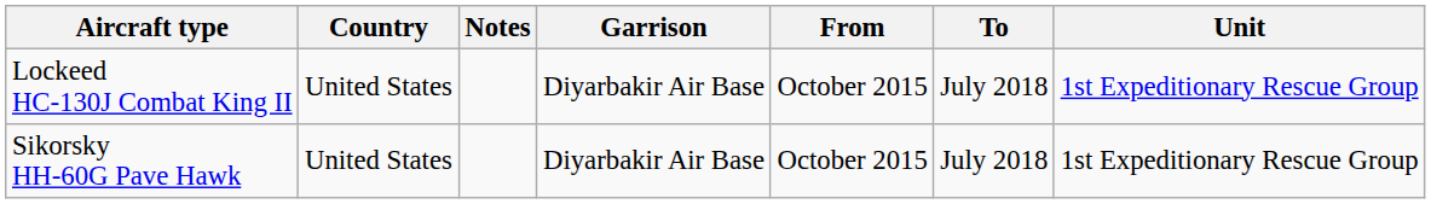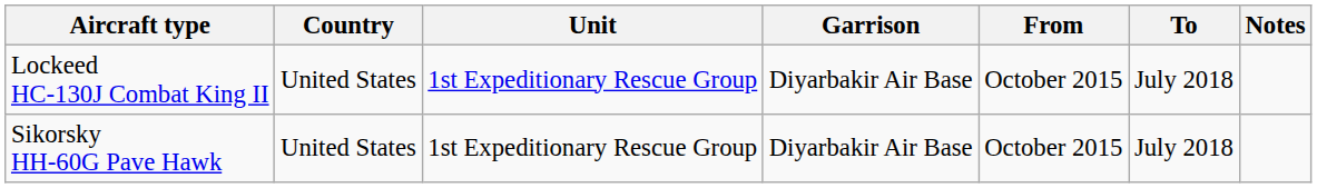columns swapped: Unit <-> Notes
